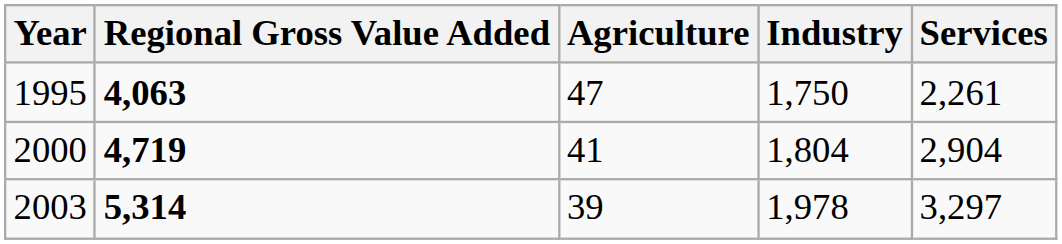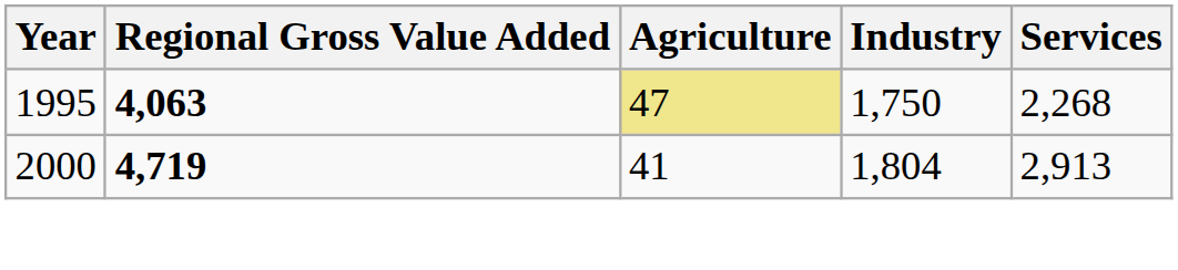1995 | Agriculture: no background -> khaki background
1995 | Services: 2,261 -> 2,268
2000 | Services: 2,904 -> 2,913
- row: 2003 | 5,314 | 39 | 1,978 | 3,297
